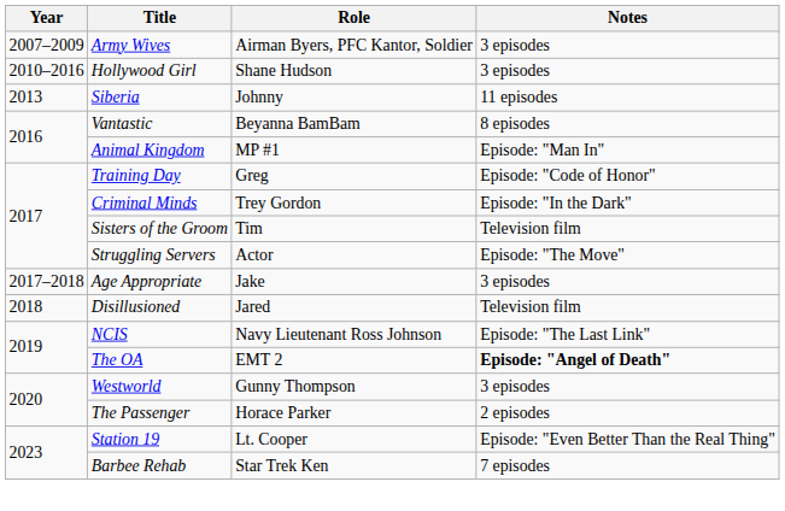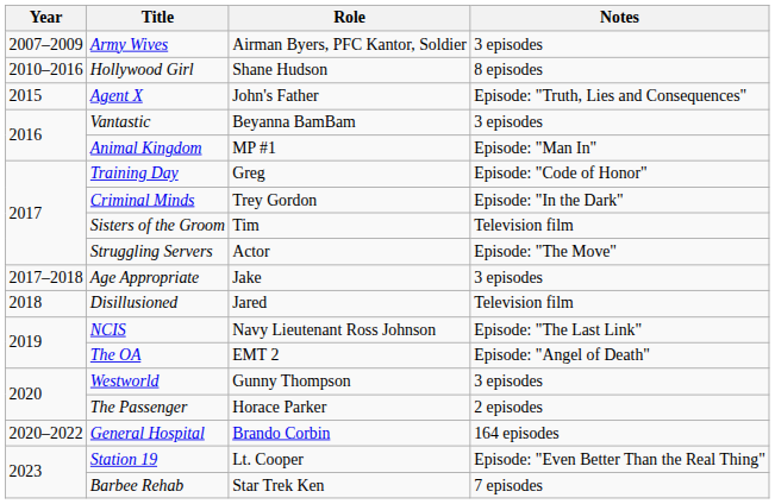Hollywood Girl | Notes: 3 episodes -> 8 episodes
- row: 2013 | Siberia | Johnny | 11 episodes
+ row: 2015 | Agent X | John's Father | Episode: "Truth, Lies and Consequences"
Vantastic | Notes: 8 episodes -> 3 episodes
The OA | Notes: bold -> normal
+ row: 2020–2022 | General Hospital | Brando Corbin | 164 episodes
